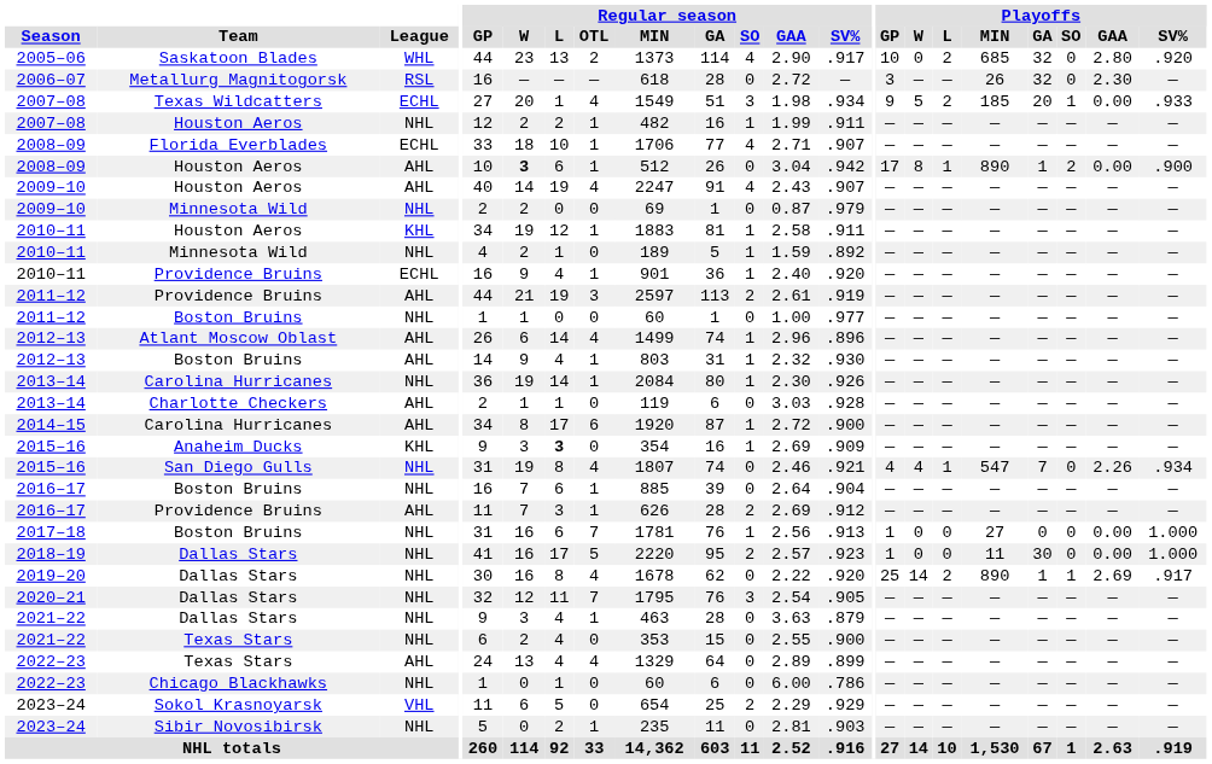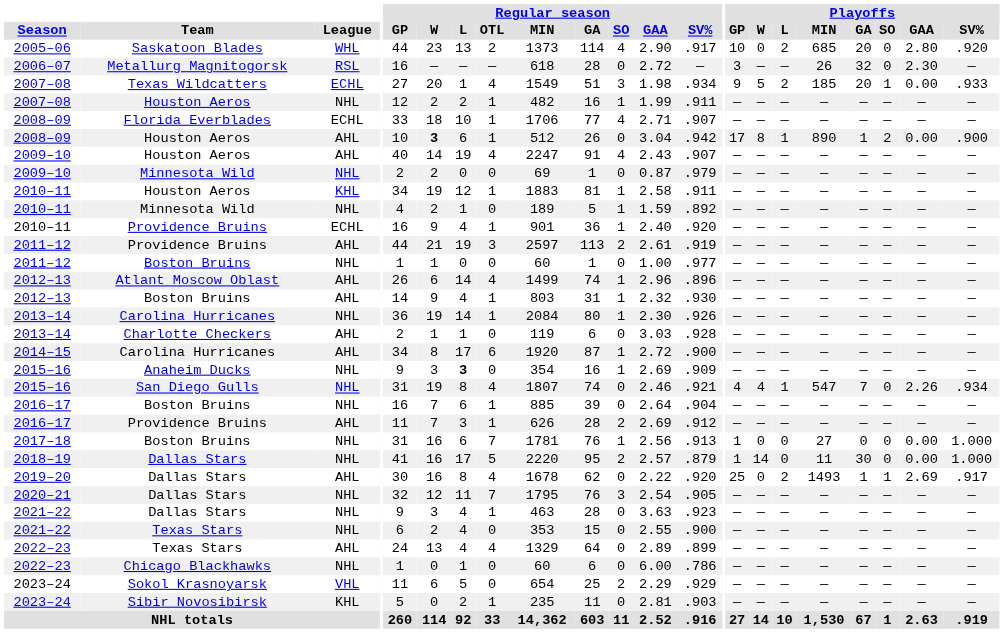2005–06 | Playoffs / GA: 32 -> 20
2015–16 / Anaheim Ducks | League: KHL -> NHL
2018–19 | Regular season / SV%: .923 -> .879
2018–19 | Playoffs / W: 0 -> 14
2019–20 | League: NHL -> AHL
2019–20 | Playoffs / W: 14 -> 0
2019–20 | Playoffs / MIN: 890 -> 1493
2021–22 / Dallas Stars | Regular season / SV%: .879 -> .923
2023–24 / Sibir Novosibirsk | League: NHL -> KHL
